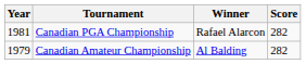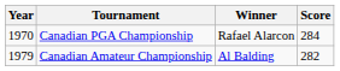Canadian PGA Championship | Year: 1981 -> 1970
Canadian PGA Championship | Score: 282 -> 284
